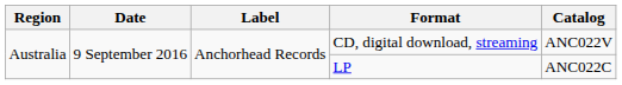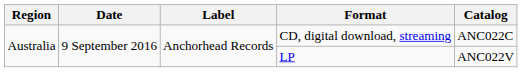CD, digital download, streaming | Catalog: ANC022V -> ANC022C
LP | Catalog: ANC022C -> ANC022V
